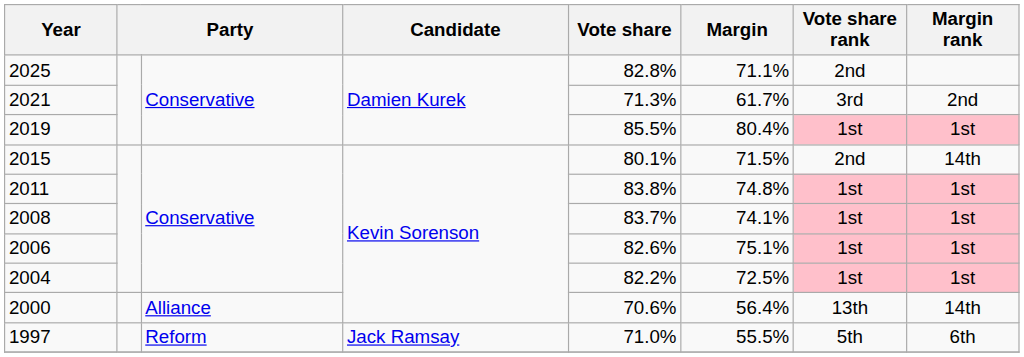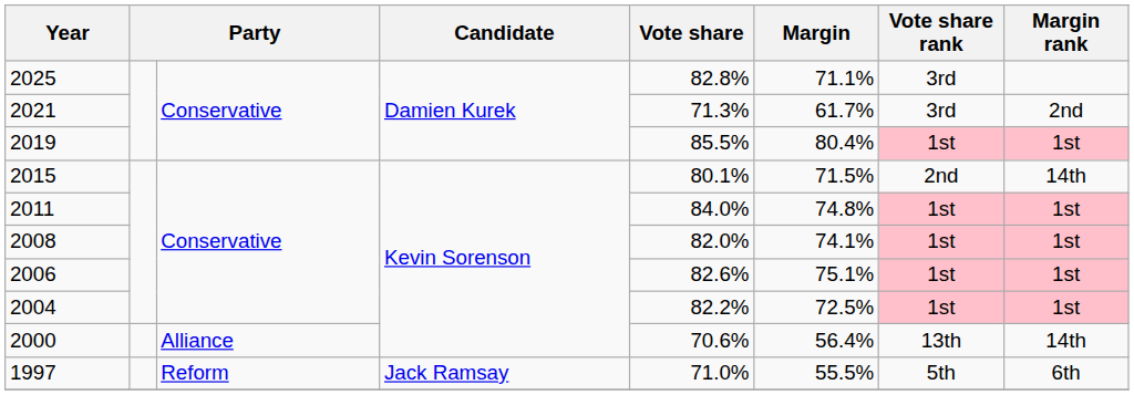2025 | Vote share rank: 2nd -> 3rd
2011 | Vote share: 83.8% -> 84.0%
2008 | Vote share: 83.7% -> 82.0%
